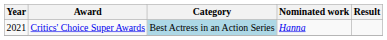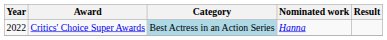Critics' Choice Super Awards | Year: 2021 -> 2022
